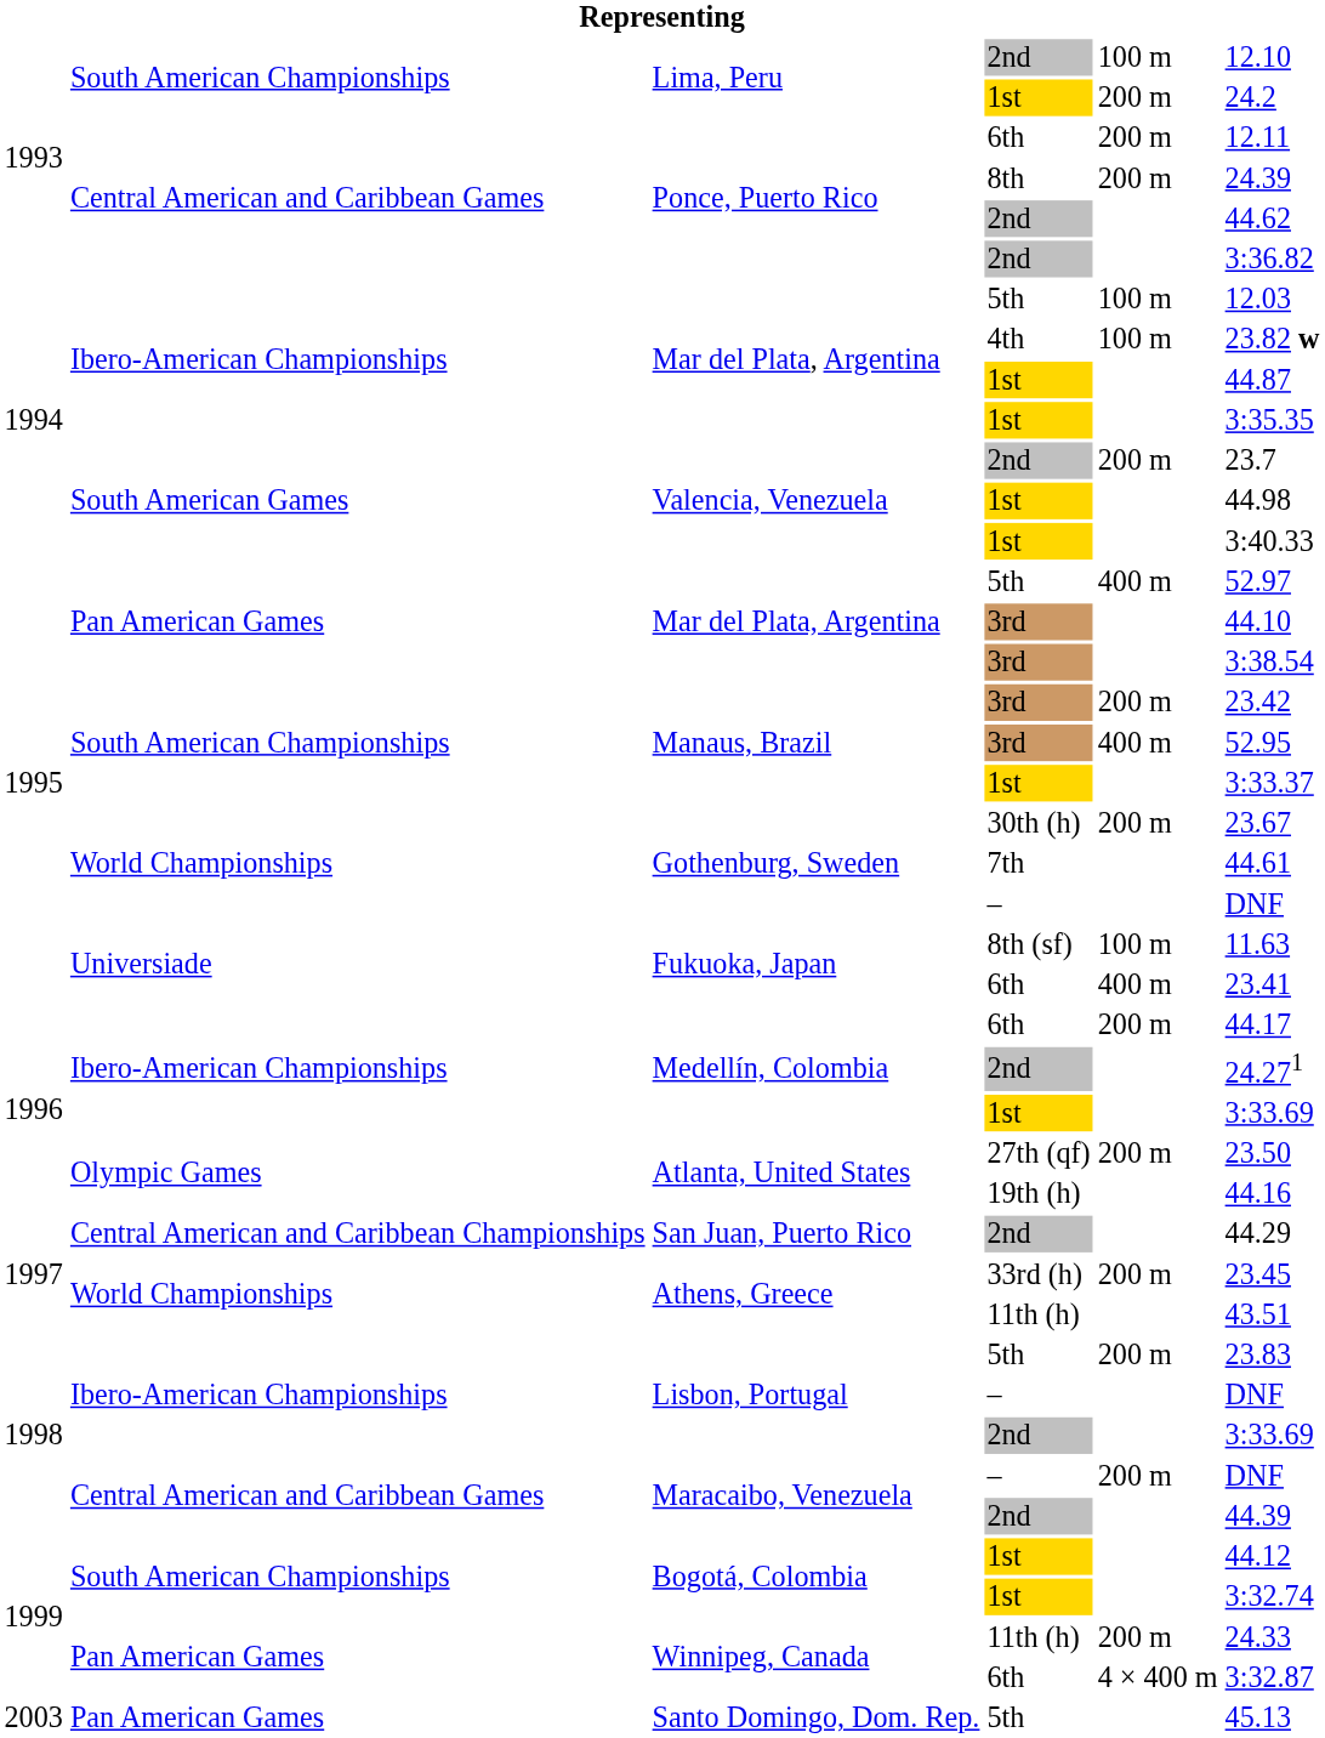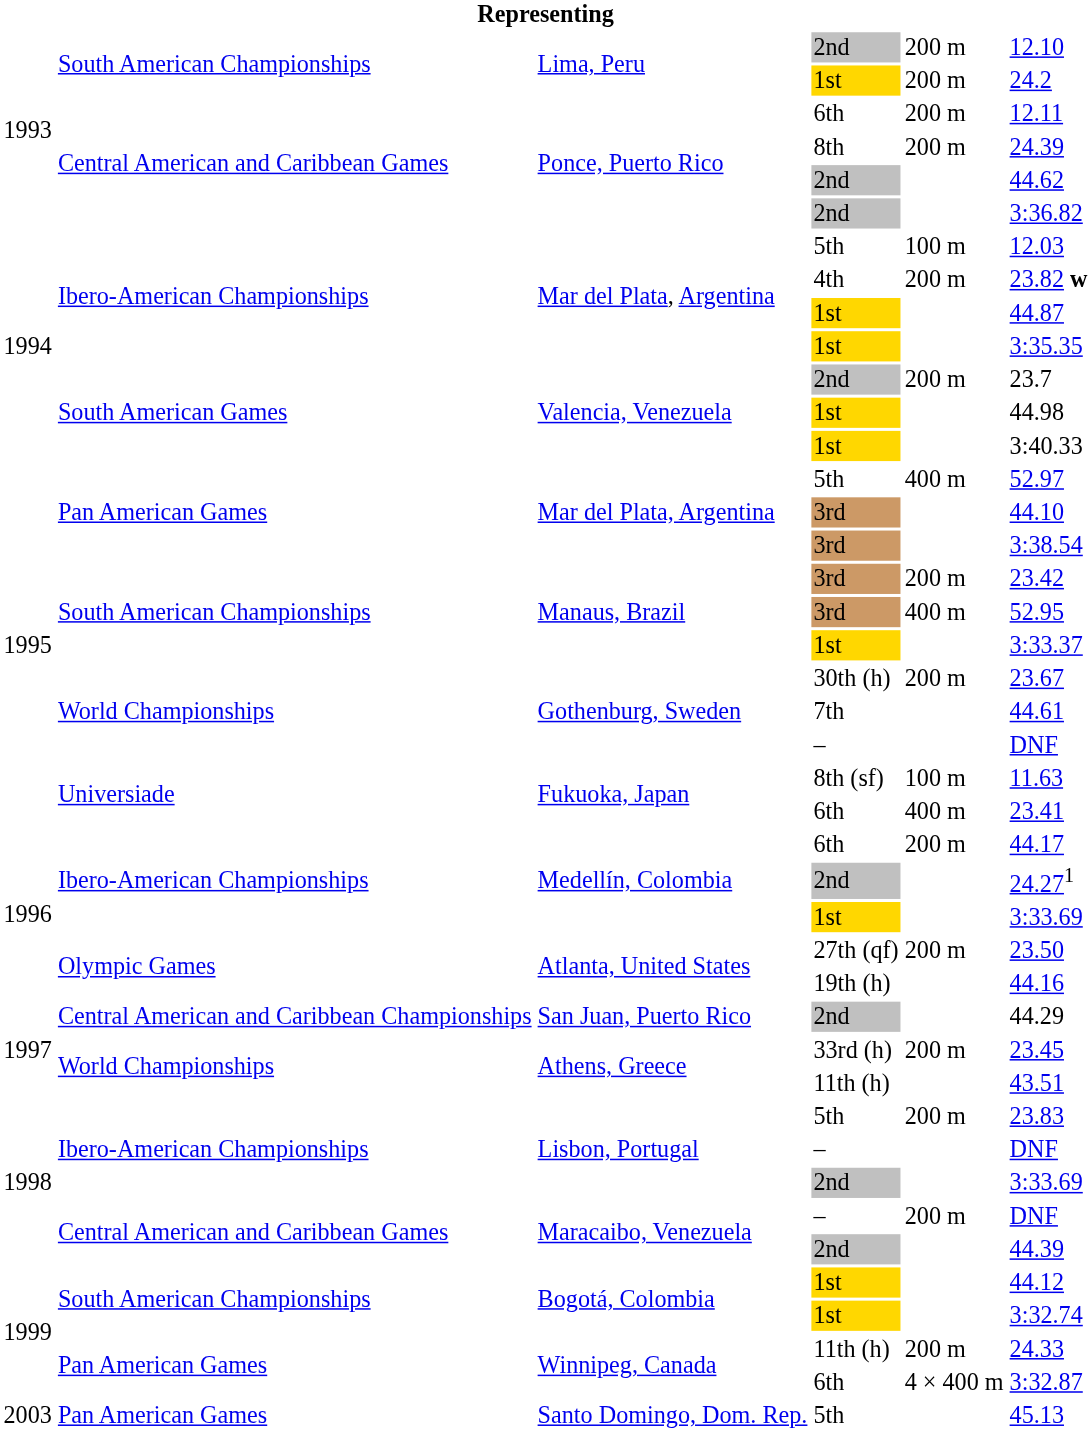Lima, Peru / 2nd | column 5: 100 m -> 200 m
Mar del Plata, Argentina / 4th | column 5: 100 m -> 200 m
